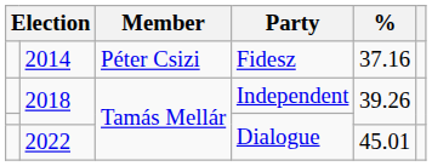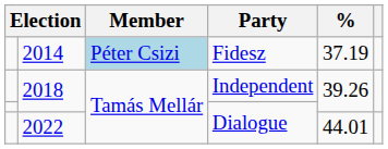2014 | Member: no background -> lightblue background
2014 | %: 37.16 -> 37.19
2022 | %: 45.01 -> 44.01
